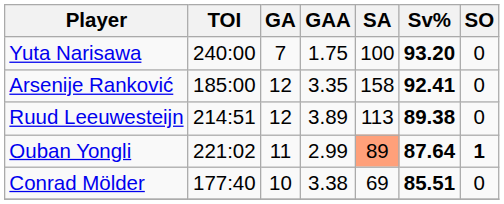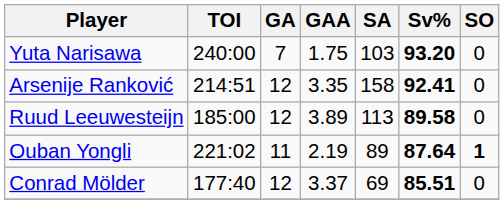Yuta Narisawa | SA: 100 -> 103
Arsenije Ranković | TOI: 185:00 -> 214:51
Ruud Leeuwesteijn | TOI: 214:51 -> 185:00
Ruud Leeuwesteijn | Sv%: 89.38 -> 89.58
Ouban Yongli | GAA: 2.99 -> 2.19
Ouban Yongli | SA: lightsalmon background -> no background
Conrad Mölder | GA: 10 -> 12
Conrad Mölder | GAA: 3.38 -> 3.37
